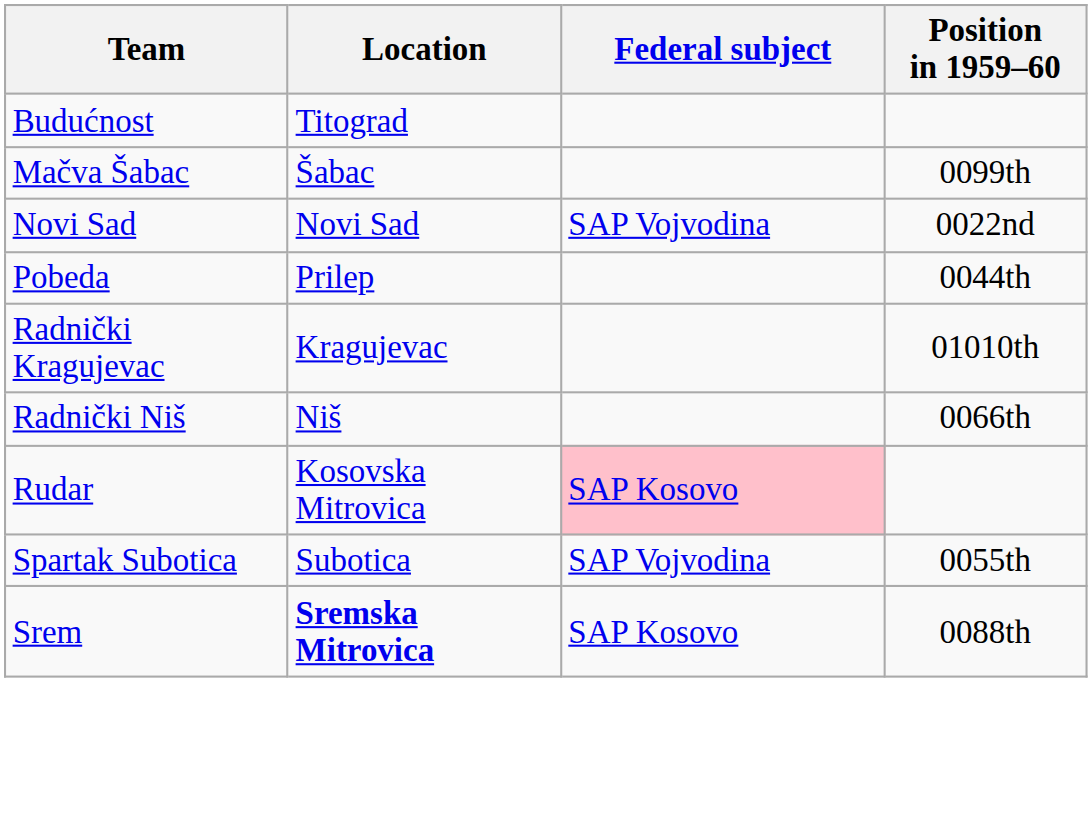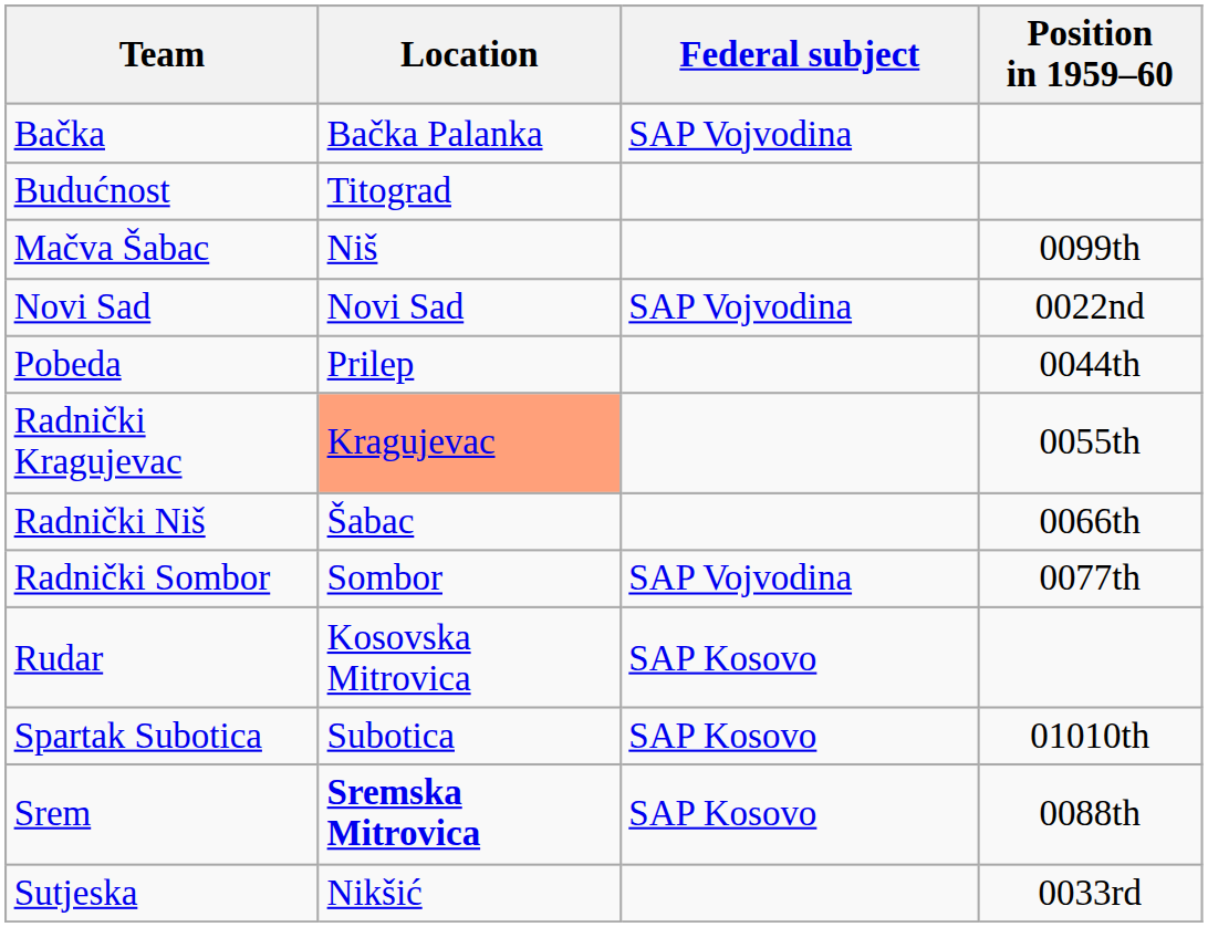+ row: Bačka | Bačka Palanka | SAP Vojvodina
Mačva Šabac | Location: Šabac -> Niš
Radnički Kragujevac | Location: no background -> lightsalmon background
Radnički Kragujevac | Position in 1959–60: 01010th -> 0055th
Radnički Niš | Location: Niš -> Šabac
+ row: Radnički Sombor | Sombor | SAP Vojvodina | 0077th
Rudar | Federal subject: pink background -> no background
Spartak Subotica | Federal subject: SAP Vojvodina -> SAP Kosovo
Spartak Subotica | Position in 1959–60: 0055th -> 01010th
+ row: Sutjeska | Nikšić | 0033rd
